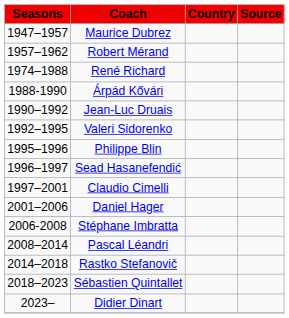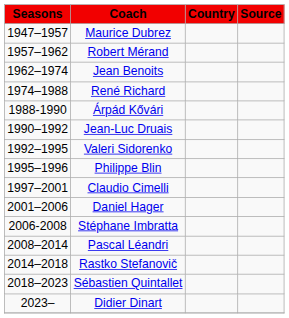+ row: 1962–1974 | Jean Benoits
- row: 1996–1997 | Sead Hasanefendić
